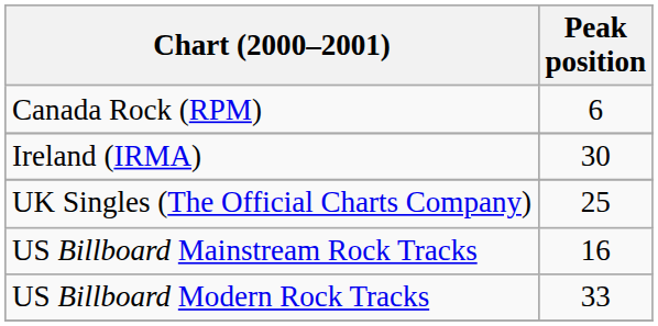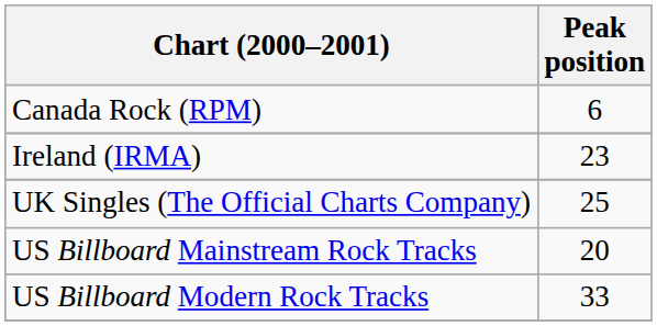Ireland (IRMA) | Peak position: 30 -> 23
US Billboard Mainstream Rock Tracks | Peak position: 16 -> 20
